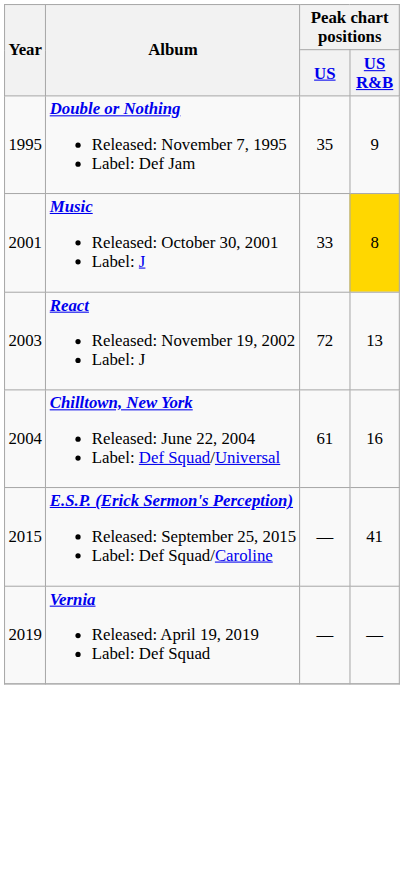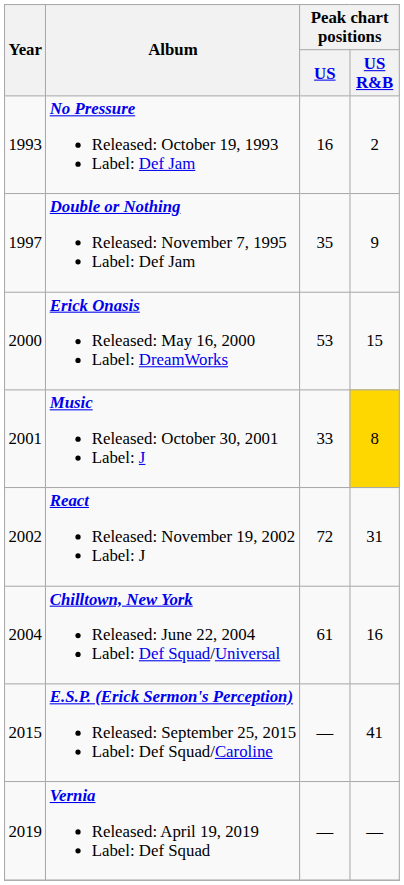+ row: 1993 | No Pressure Released: October 19, 1993 Label: Def Jam | 16 | 2
Double or Nothing Released: November 7, 1995 Label: Def Jam | Year: 1995 -> 1997
+ row: 2000 | Erick Onasis Released: May 16, 2000 Label: DreamWorks | 53 | 15
React Released: November 19, 2002 Label: J | Year: 2003 -> 2002
React Released: November 19, 2002 Label: J | Peak chart positions / US R&B: 13 -> 31
